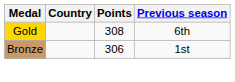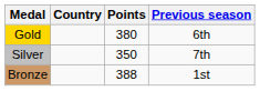Gold | Points: 308 -> 380
+ row: Silver | 350 | 7th
Bronze | Points: 306 -> 388
